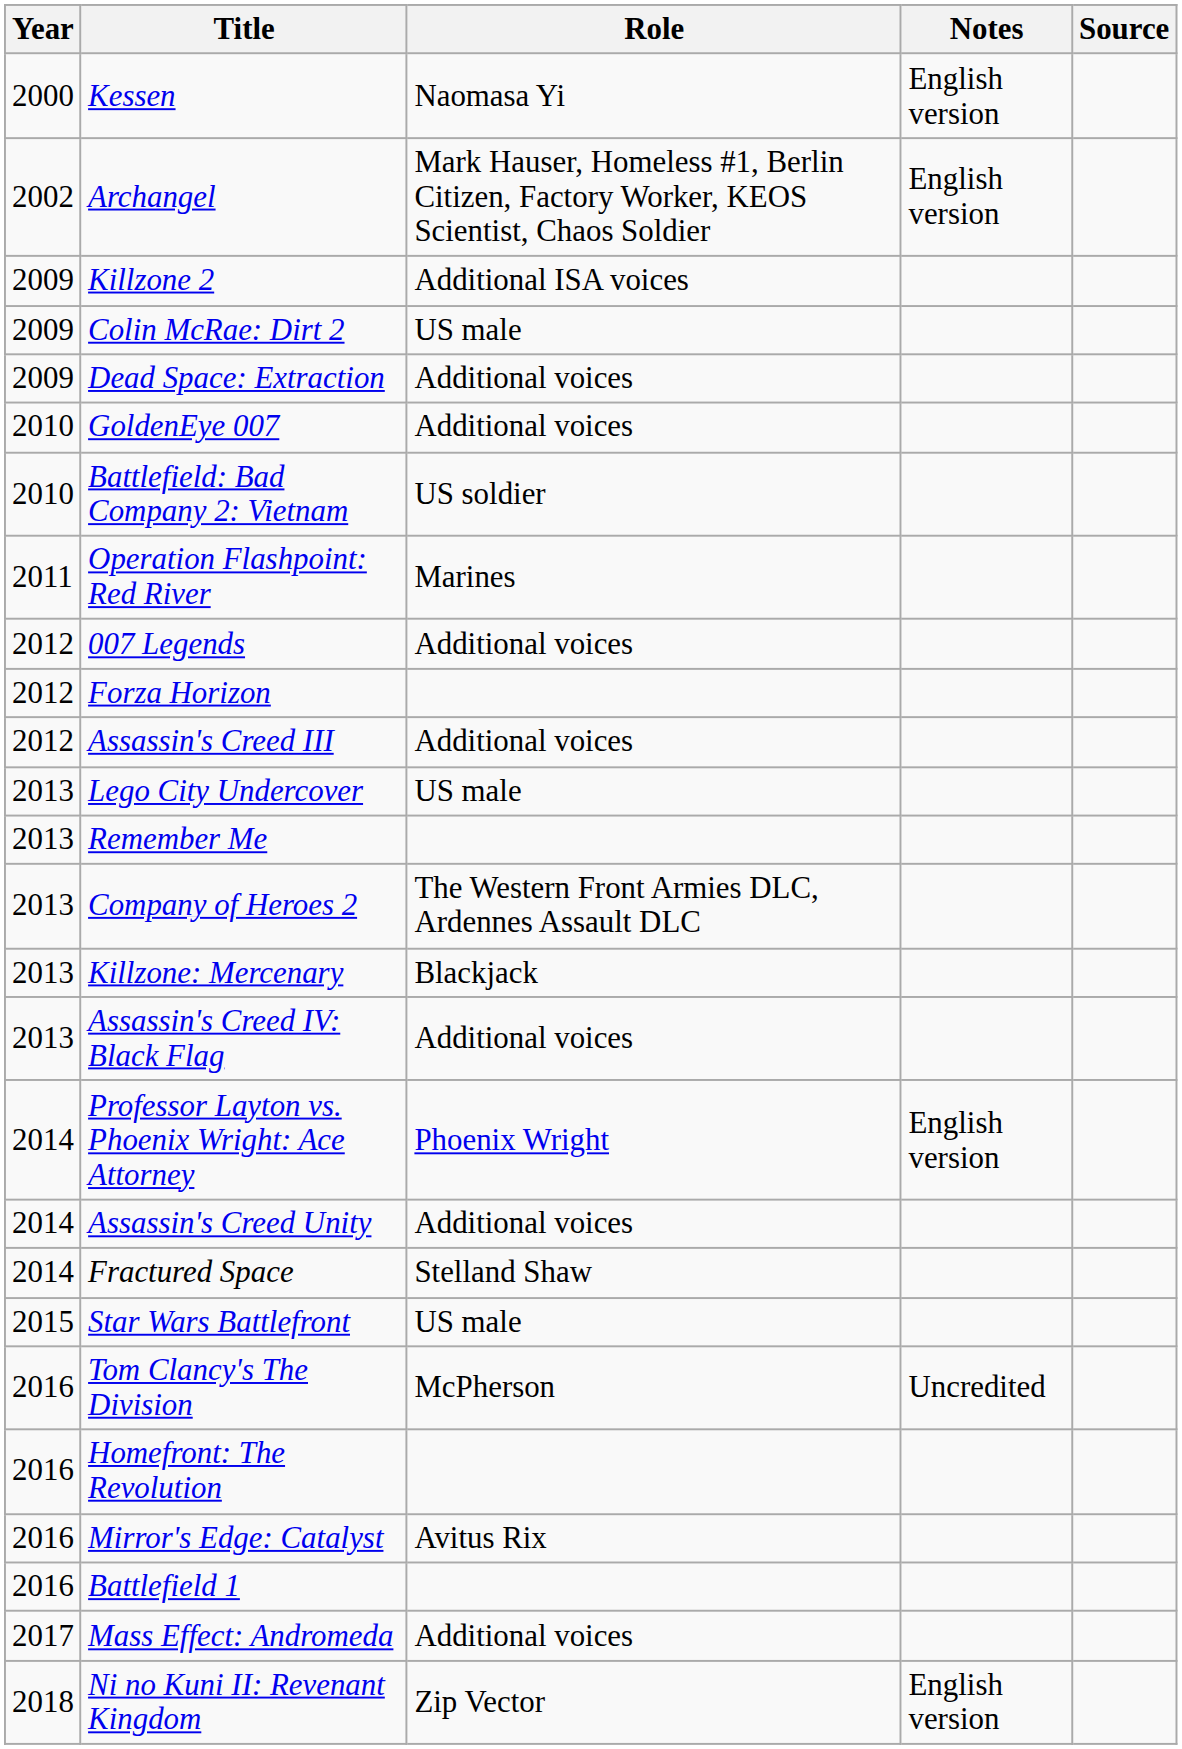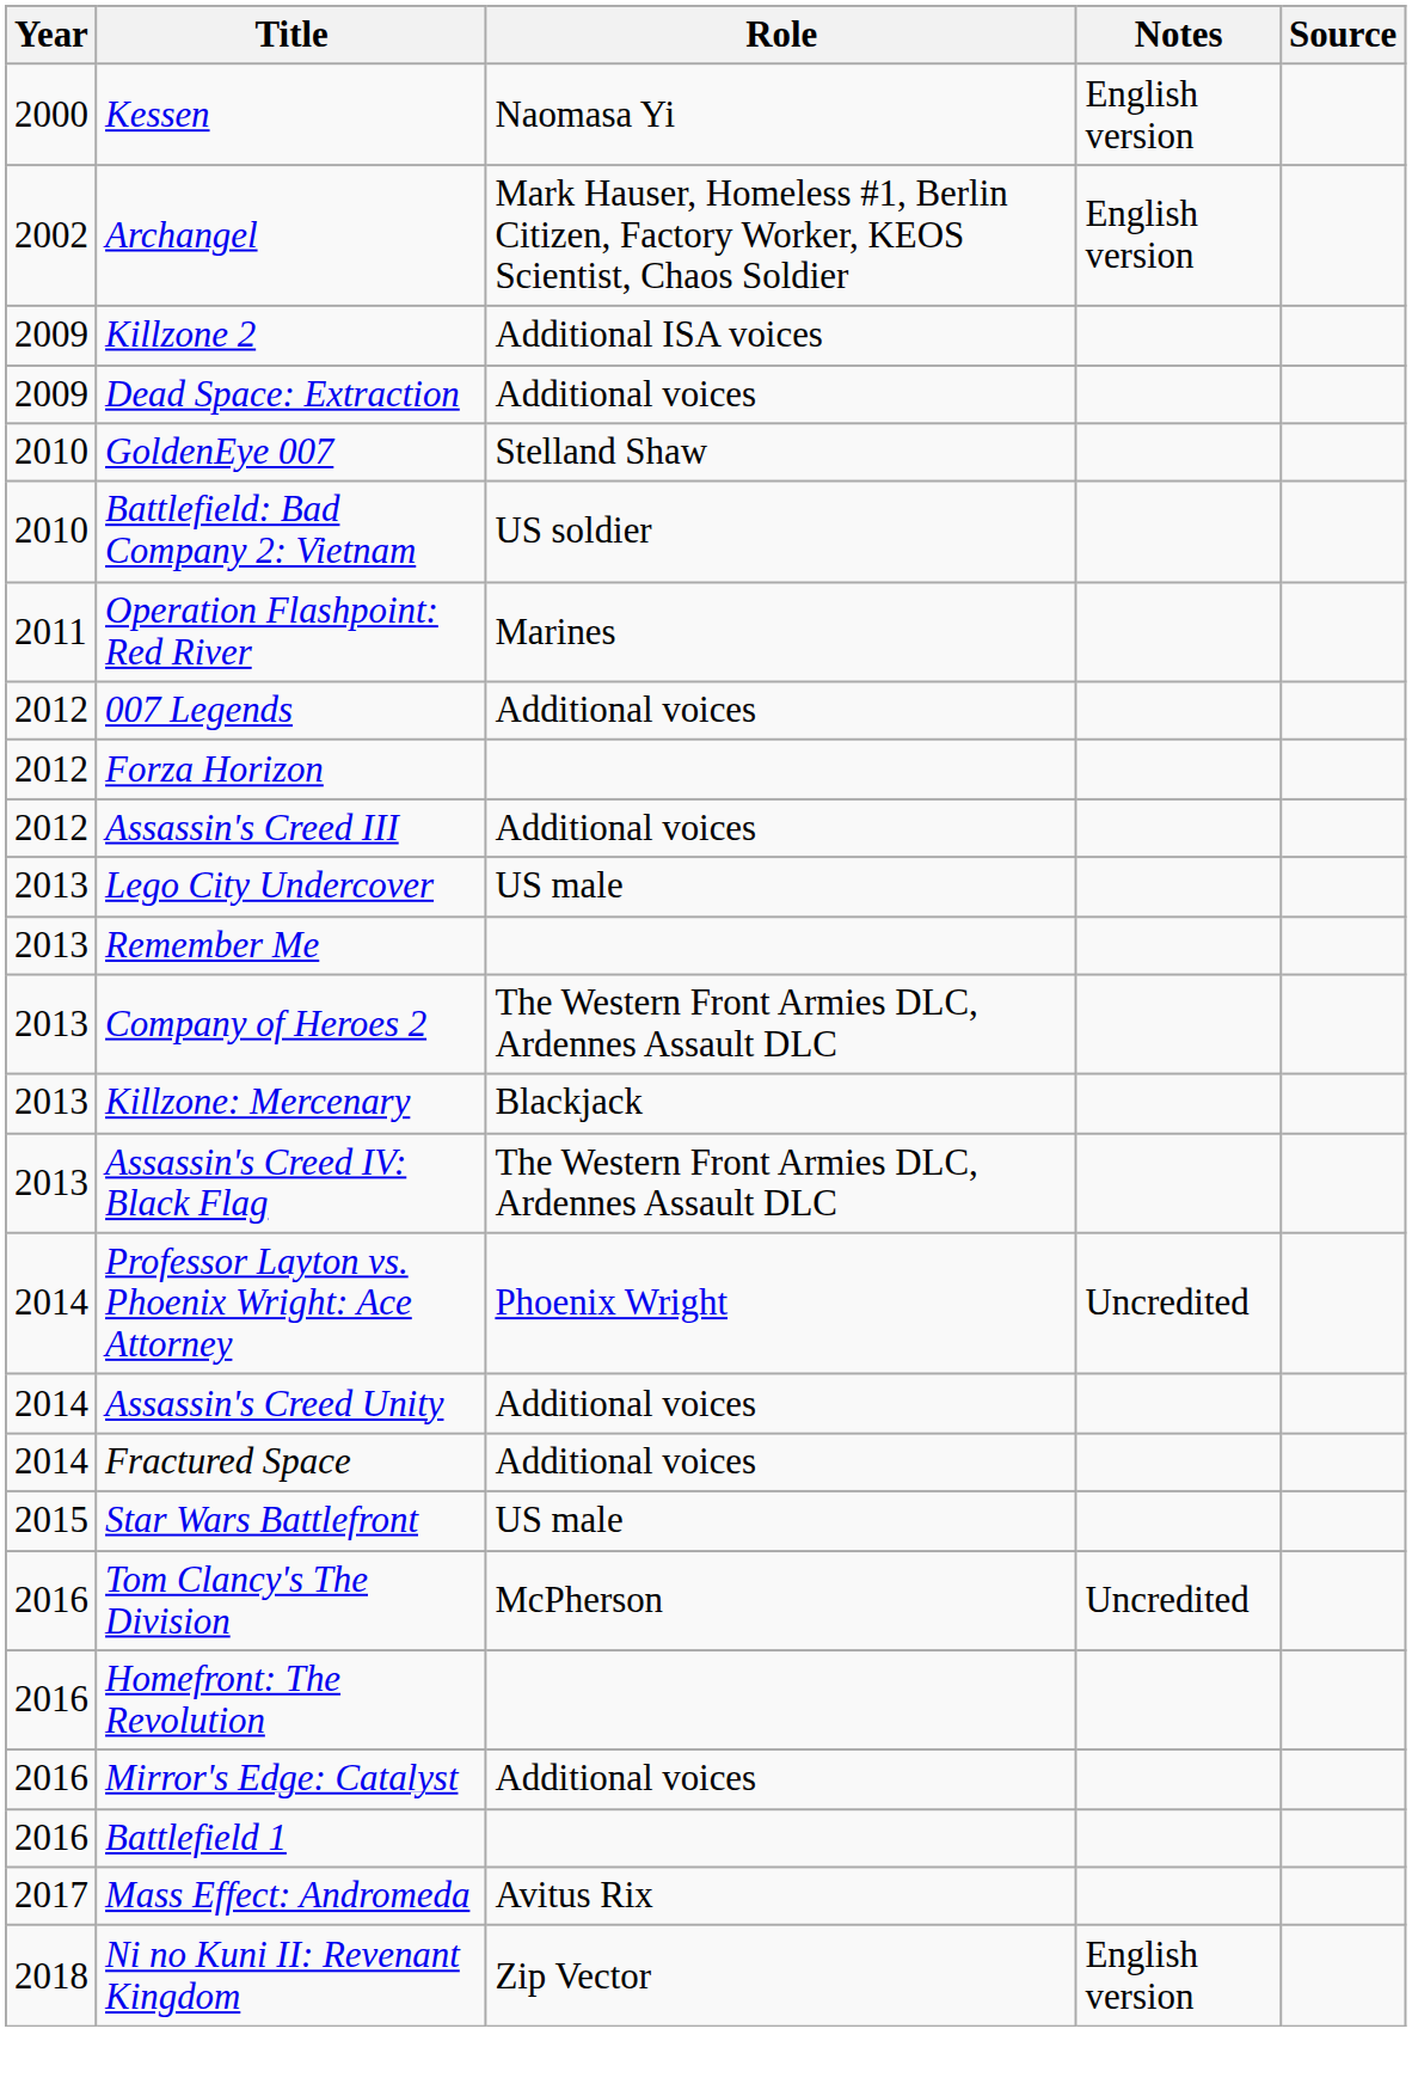- row: 2009 | Colin McRae: Dirt 2 | US male
GoldenEye 007 | Role: Additional voices -> Stelland Shaw
Assassin's Creed IV: Black Flag | Role: Additional voices -> The Western Front Armies DLC, Ardennes Assault DLC
Professor Layton vs. Phoenix Wright: Ace Attorney | Notes: English version -> Uncredited
Fractured Space | Role: Stelland Shaw -> Additional voices
Mirror's Edge: Catalyst | Role: Avitus Rix -> Additional voices
Mass Effect: Andromeda | Role: Additional voices -> Avitus Rix
